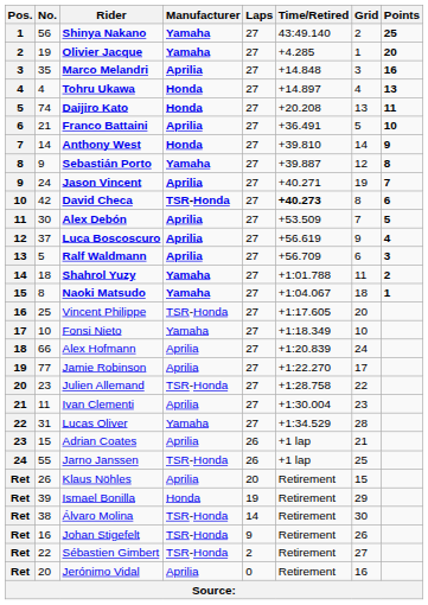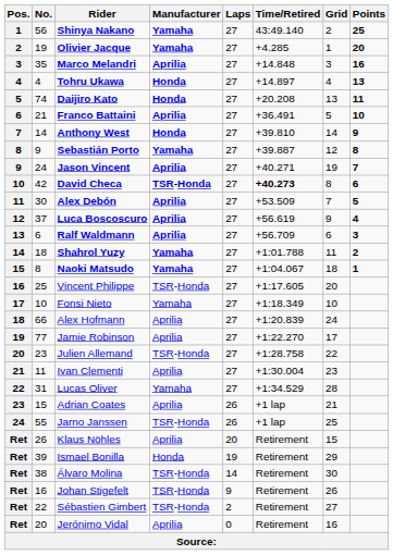Ralf Waldmann | No.: 5 -> 6
